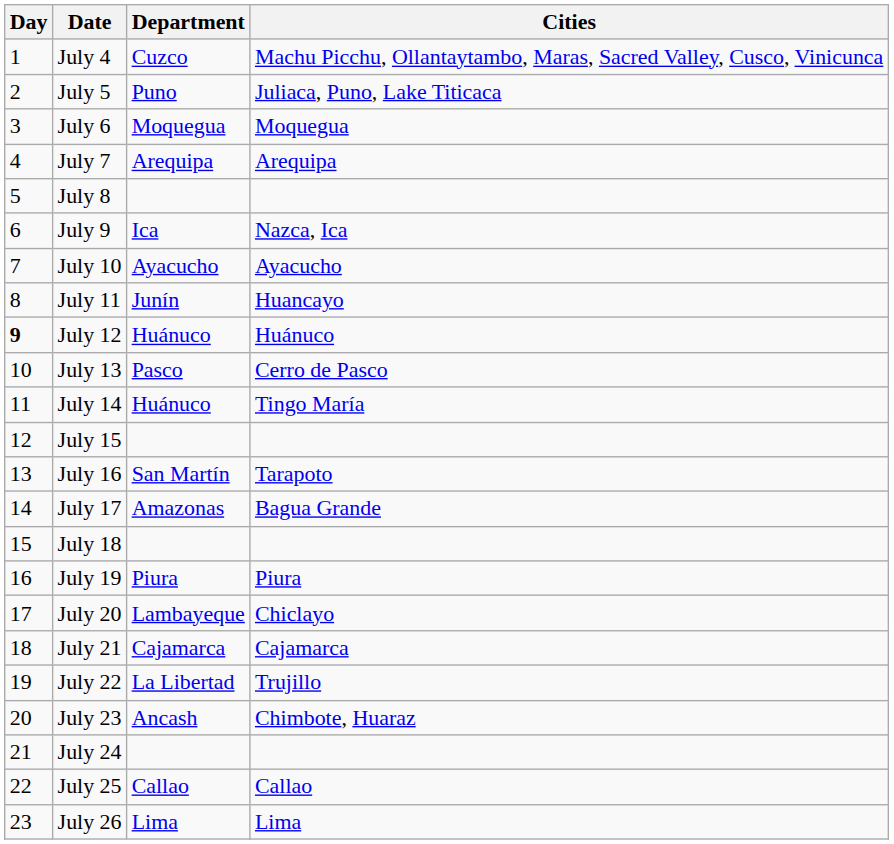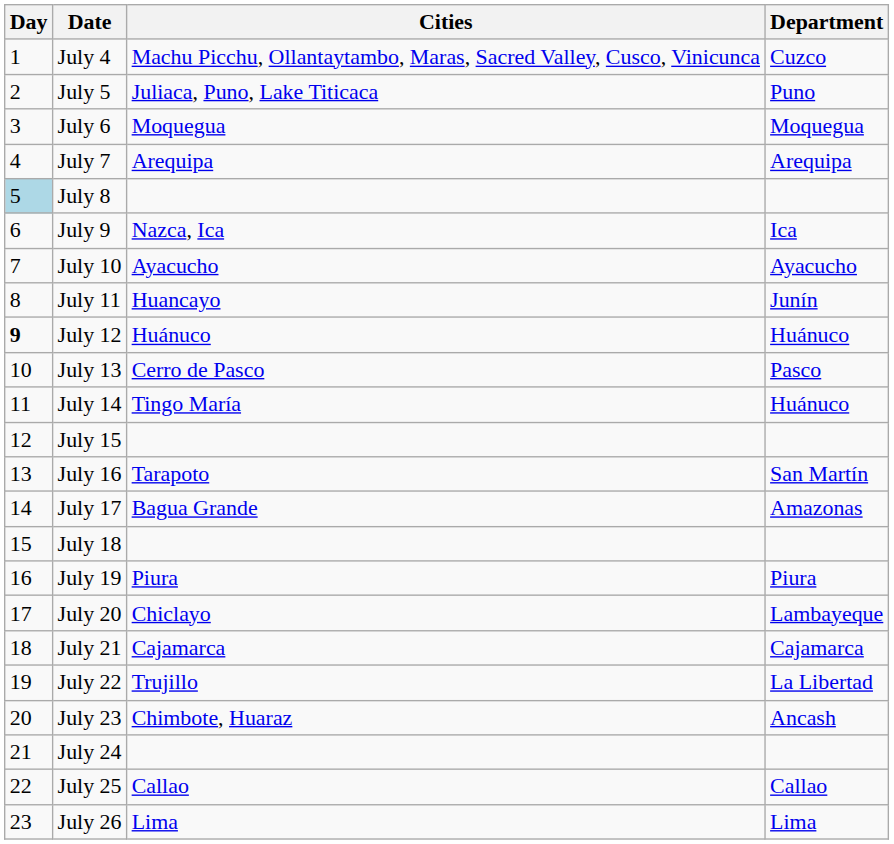columns swapped: Department <-> Cities
July 8 | Day: no background -> lightblue background
